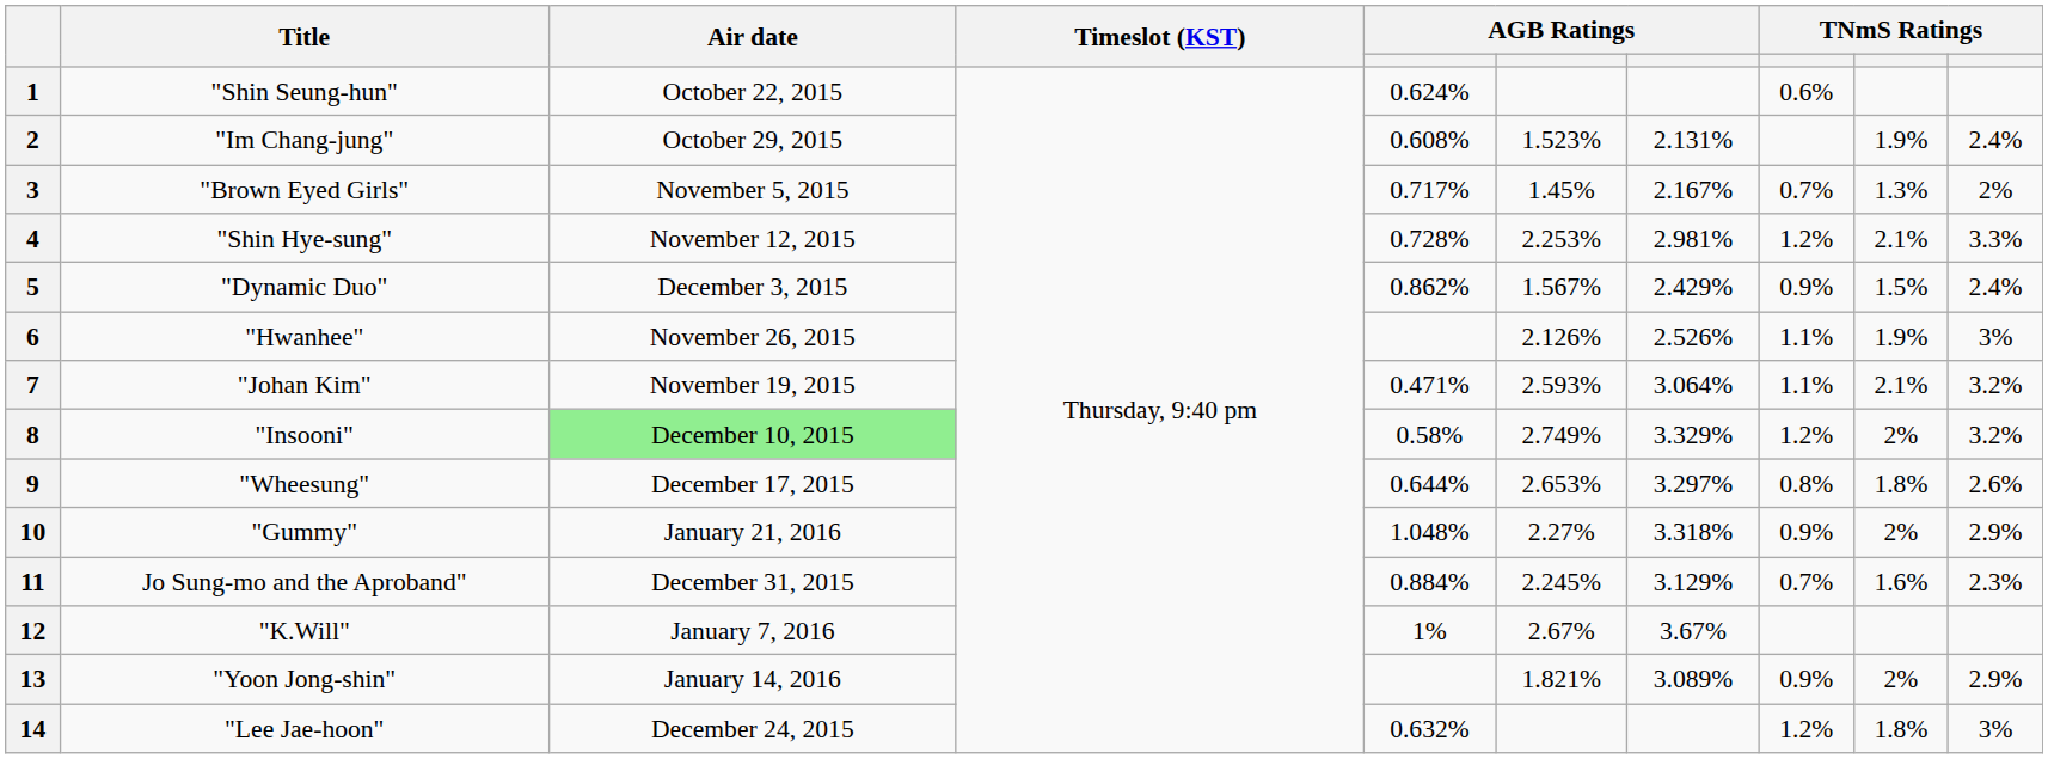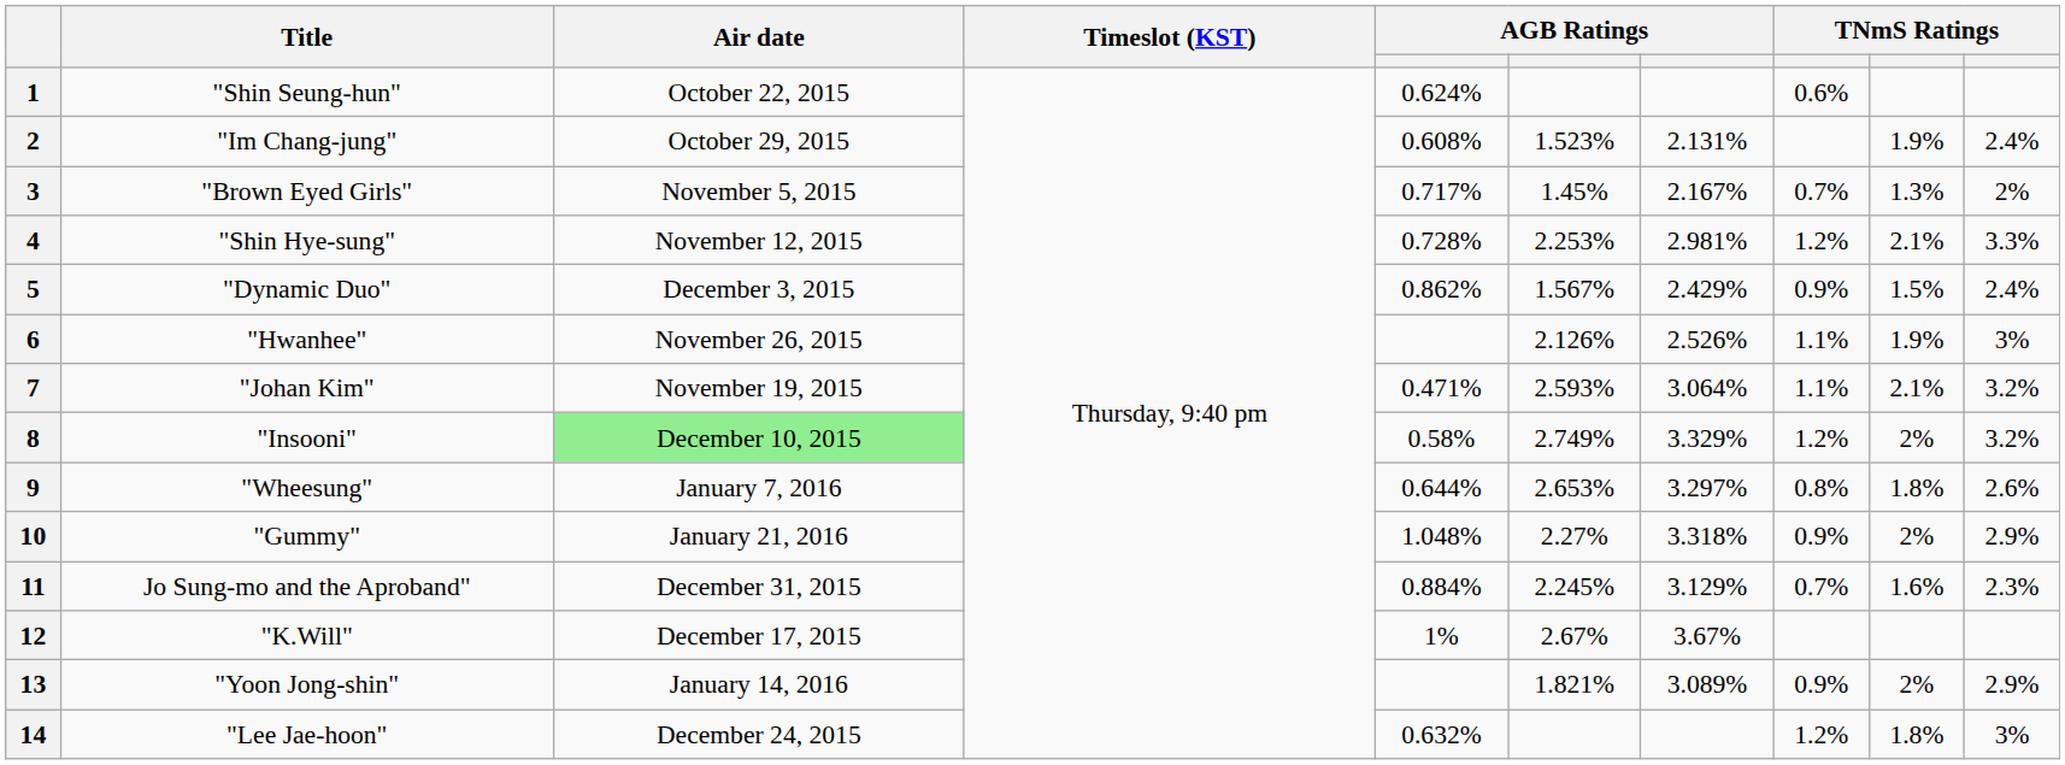9 | Air date: December 17, 2015 -> January 7, 2016
12 | Air date: January 7, 2016 -> December 17, 2015
